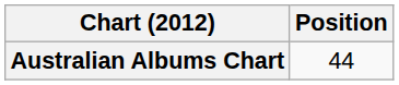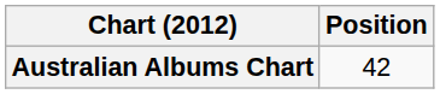Australian Albums Chart | Position: 44 -> 42
